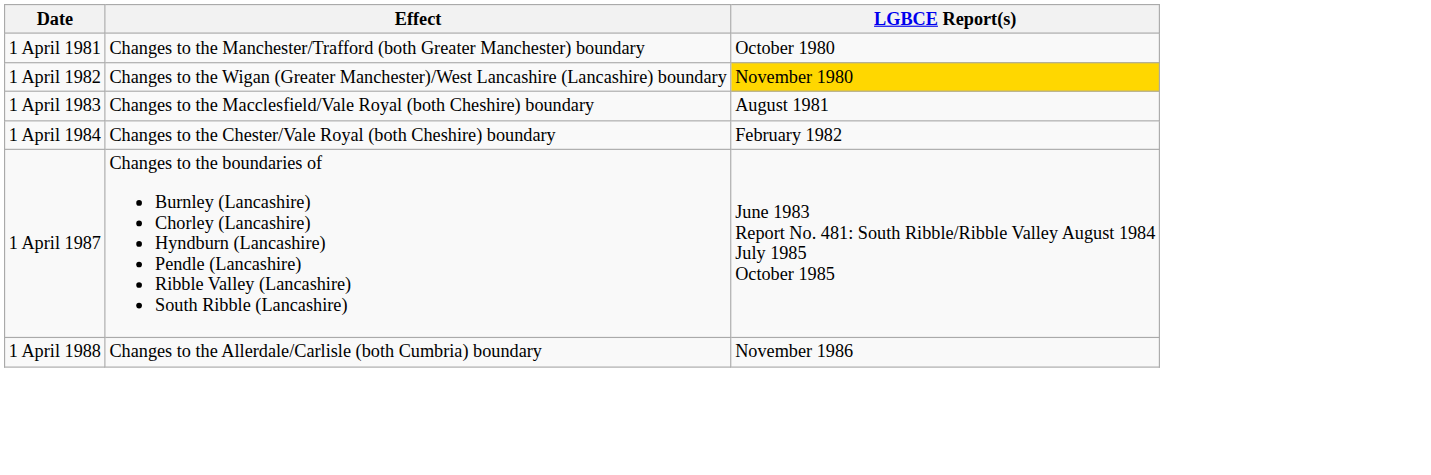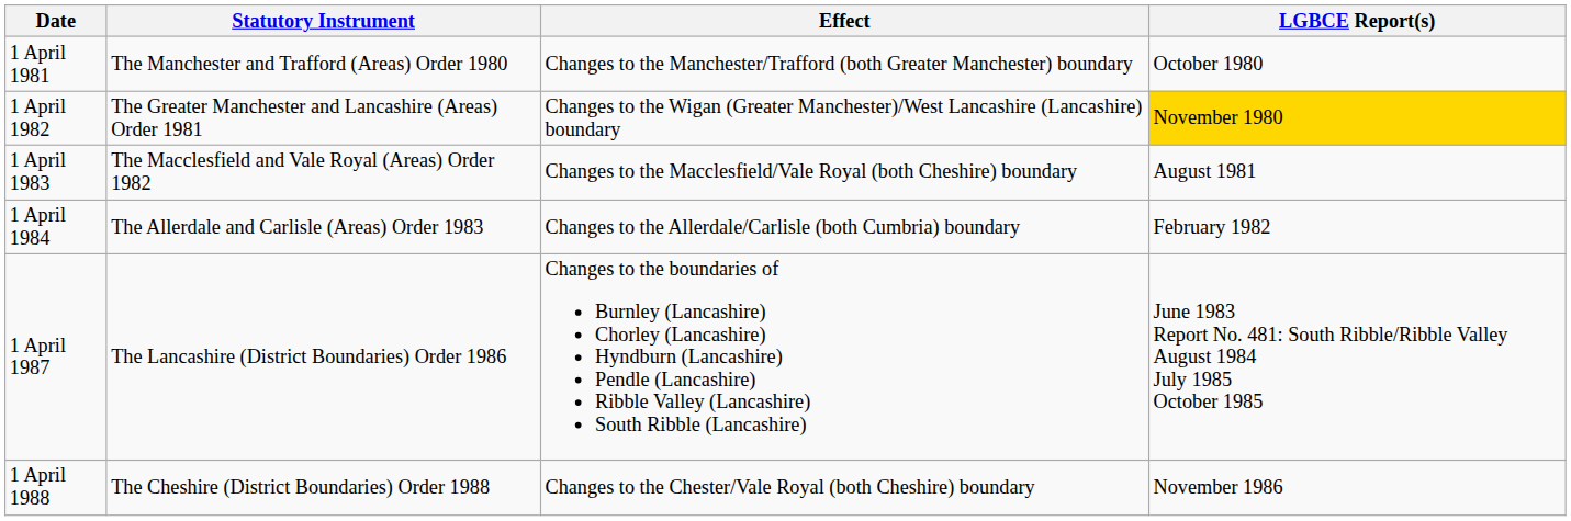+ column: Statutory Instrument | The Manchester and Trafford (Areas) Order 1980 | The Greater Manchester and Lancashire (Areas) Order 1981 | The Macclesfield and Vale Royal (Areas) Order 1982 | The Allerdale and Carlisle (Areas) Order 1983 | The Lancashire (District Boundaries) Order 1986 | The Cheshire (District Boundaries) Order 1988
1 April 1984 | Effect: Changes to the Chester/Vale Royal (both Cheshire) boundary -> Changes to the Allerdale/Carlisle (both Cumbria) boundary
1 April 1988 | Effect: Changes to the Allerdale/Carlisle (both Cumbria) boundary -> Changes to the Chester/Vale Royal (both Cheshire) boundary
